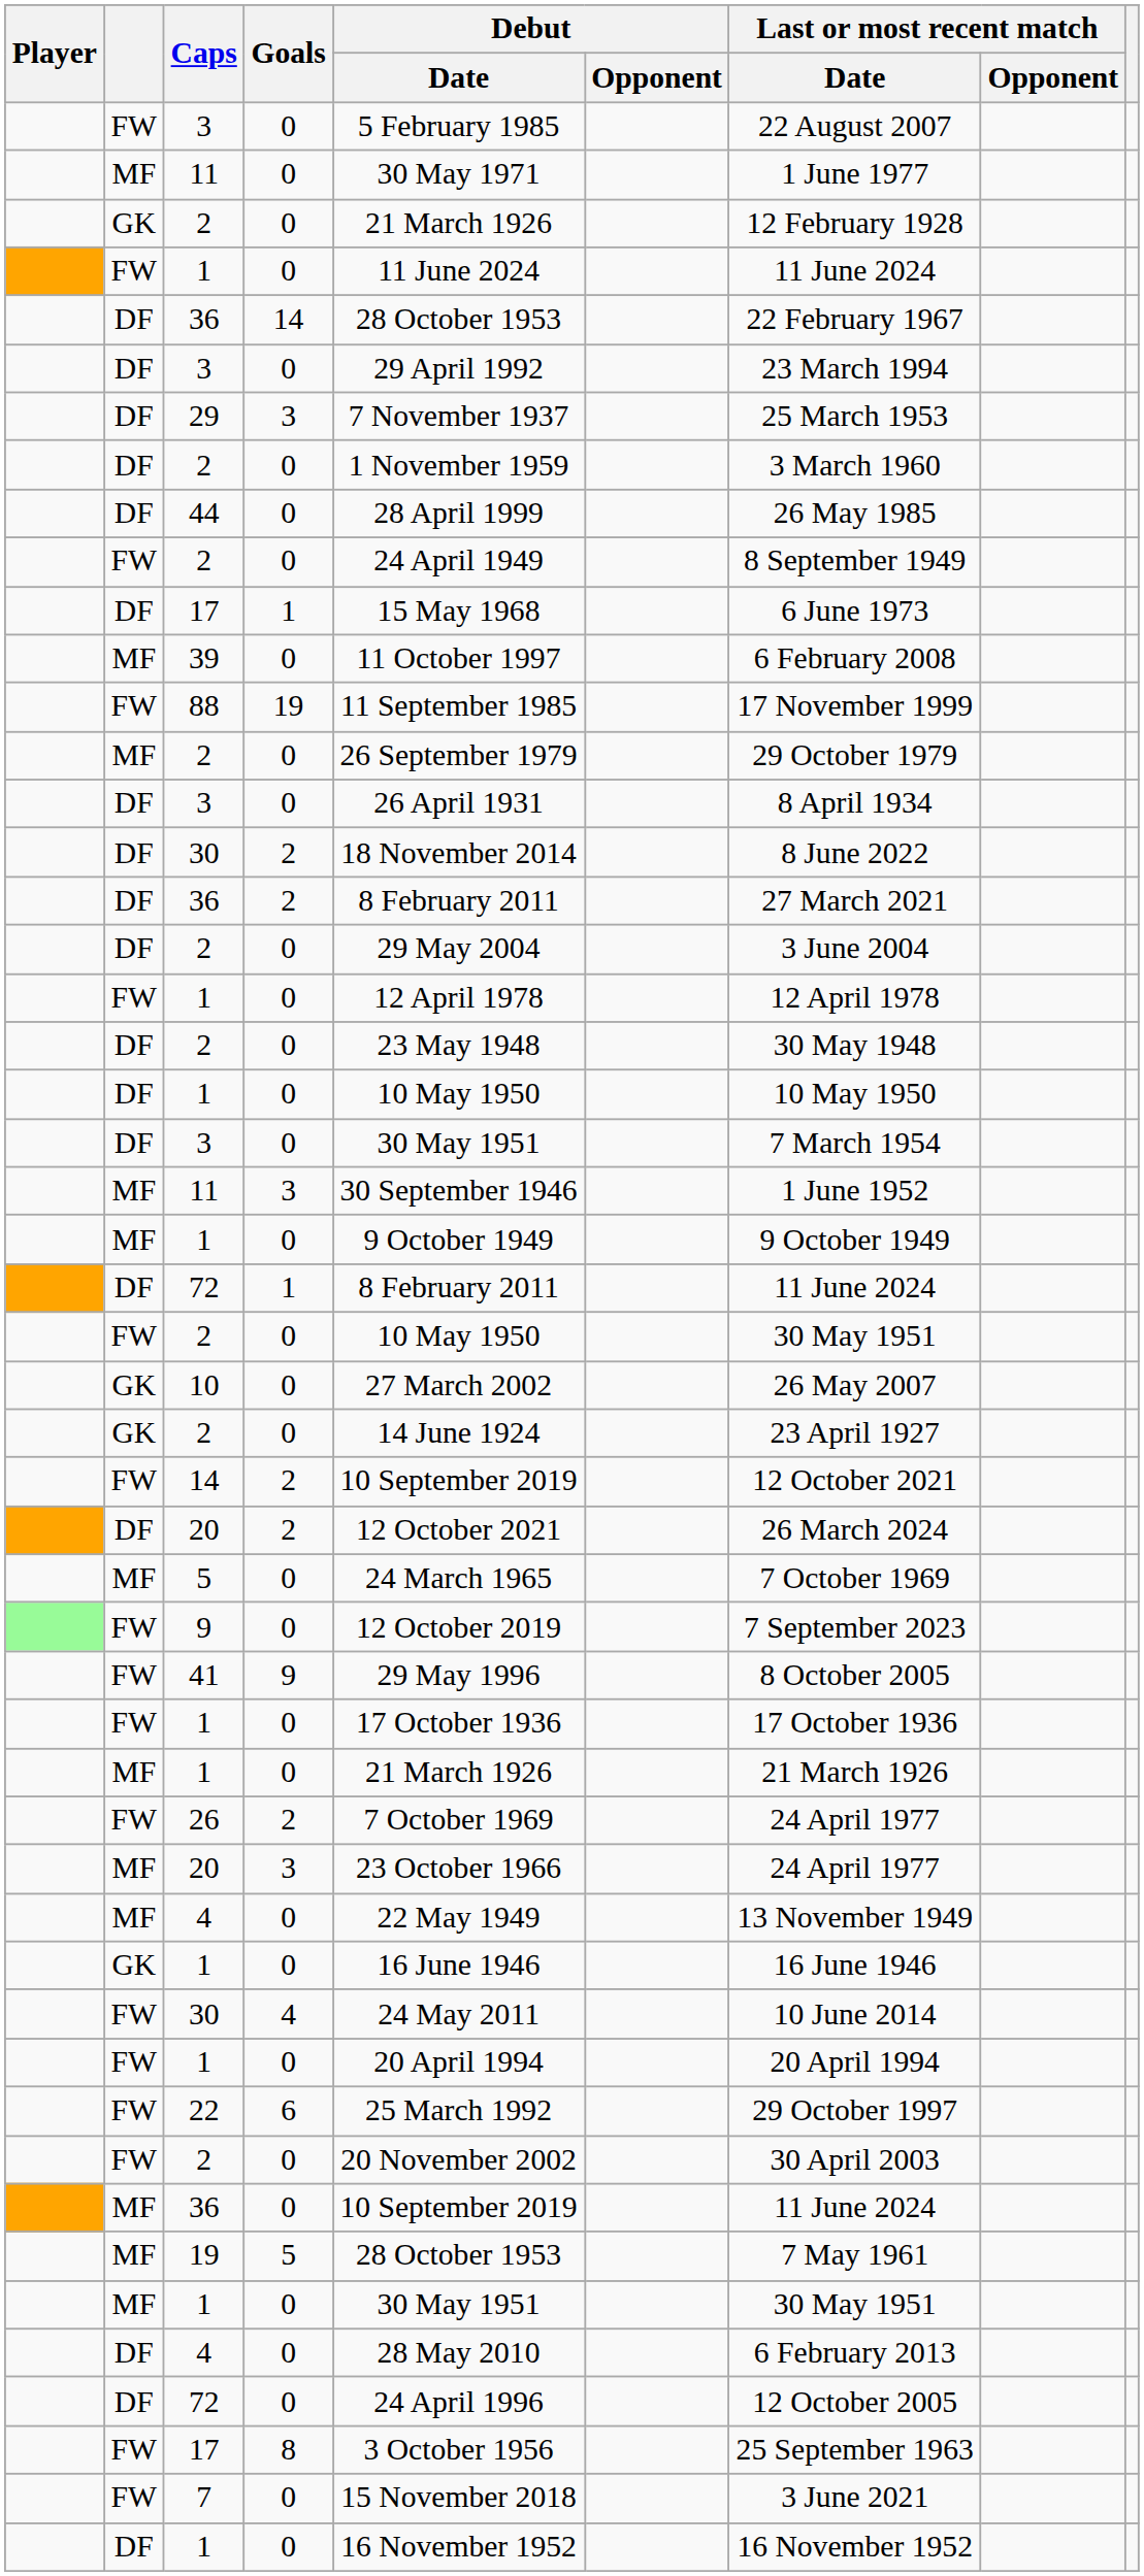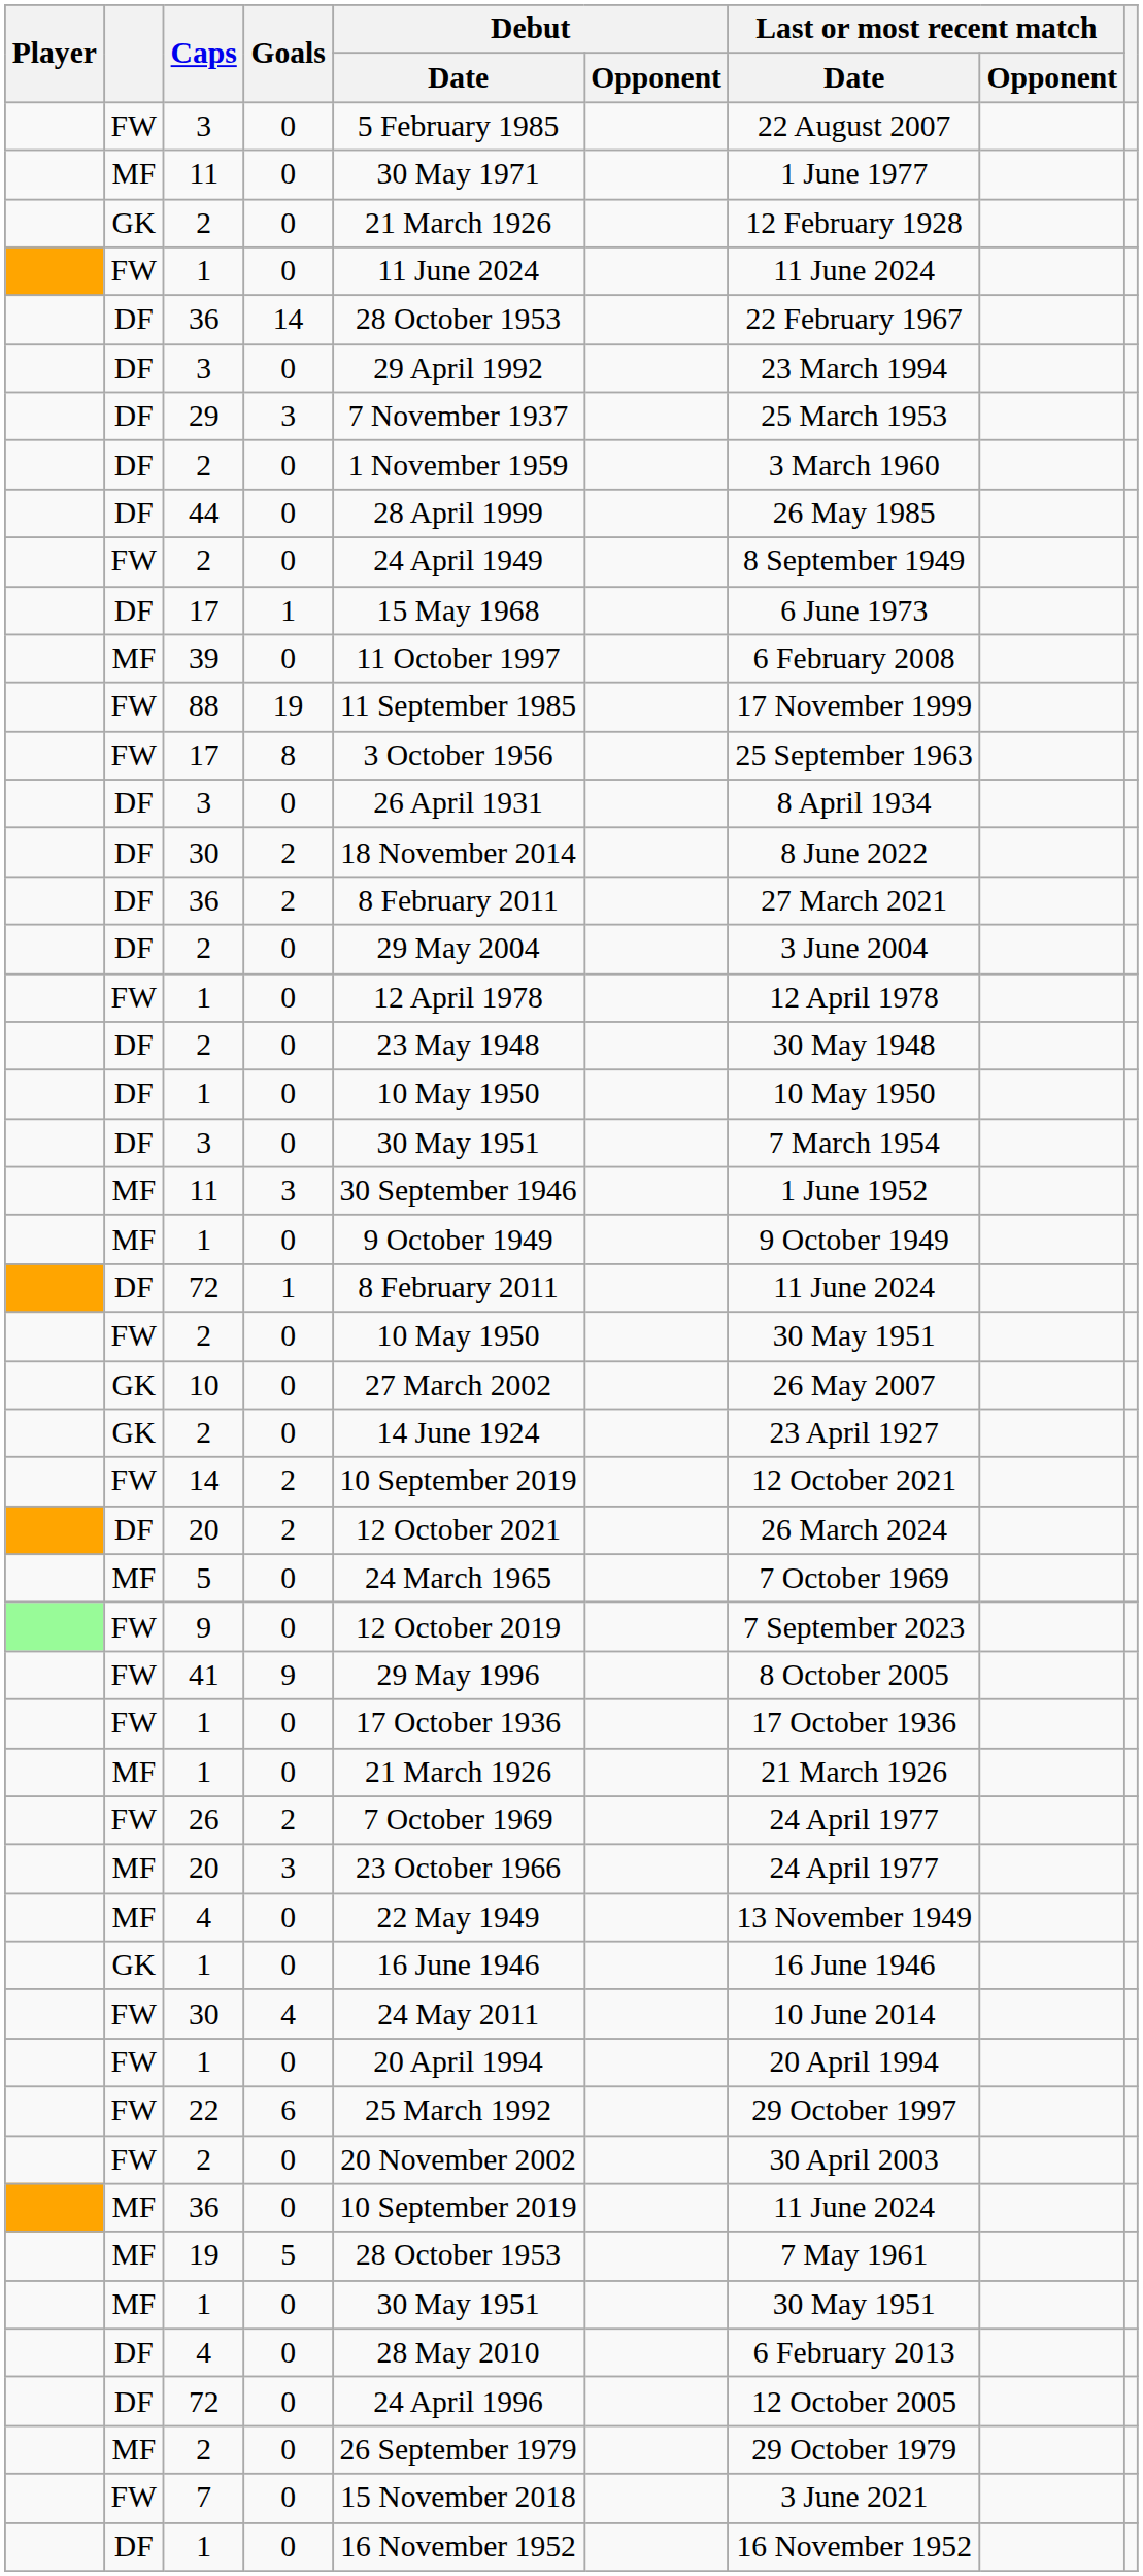rows swapped: MF / 2 <-> FW / 17
